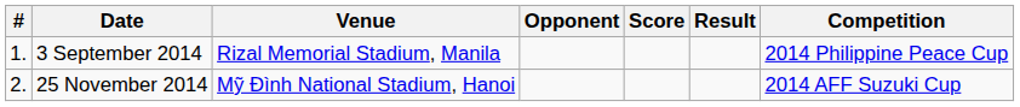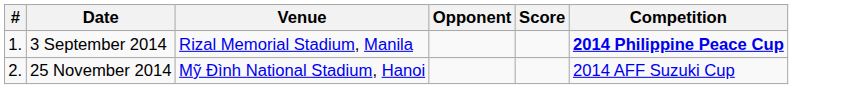- column: Result
3 September 2014 | Competition: normal -> bold
